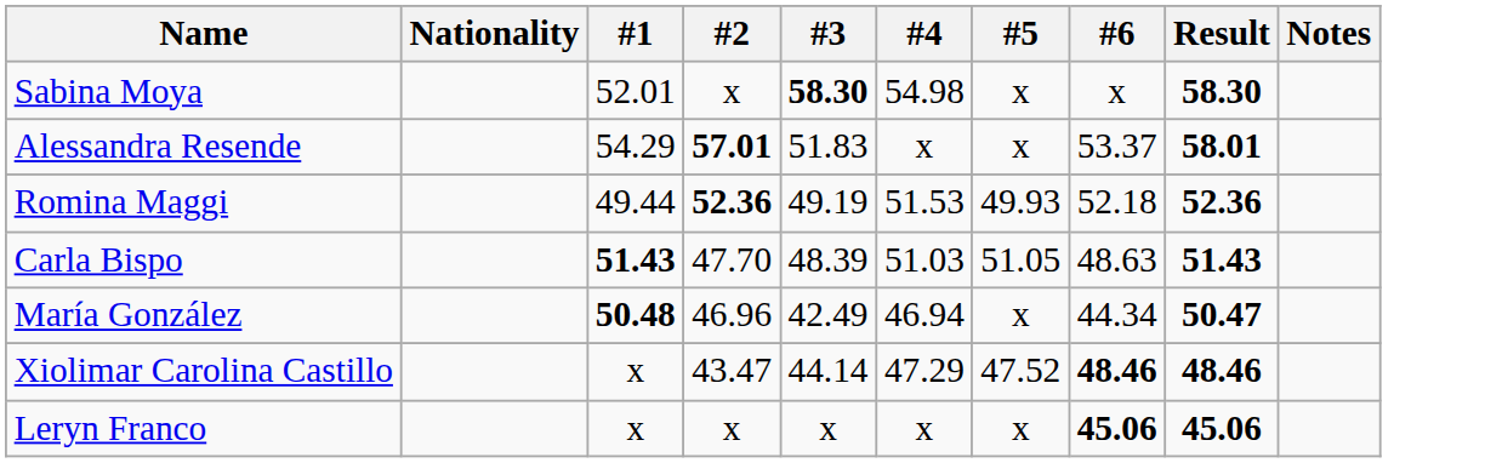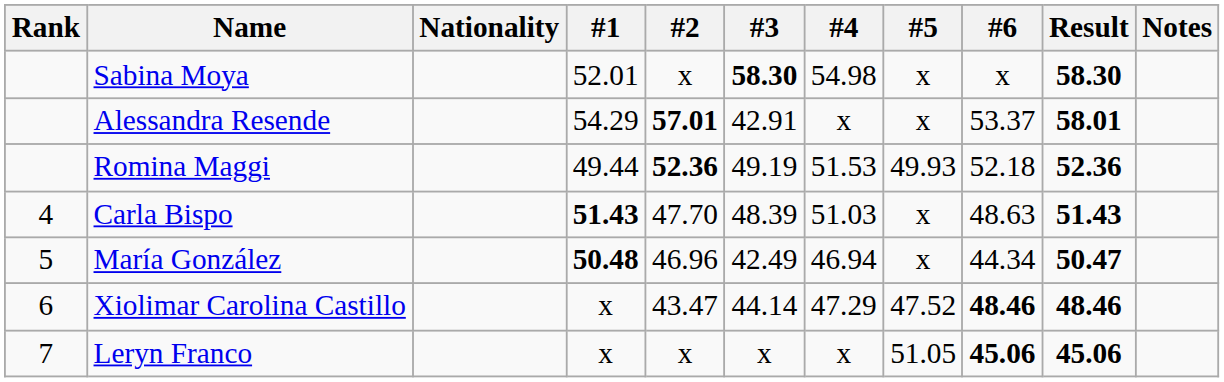+ column: Rank | 4 | 5 | 6 | 7
Alessandra Resende | #3: 51.83 -> 42.91
Carla Bispo | #5: 51.05 -> x
Leryn Franco | #5: x -> 51.05
